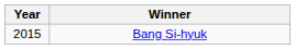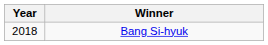Bang Si-hyuk | Year: 2015 -> 2018
